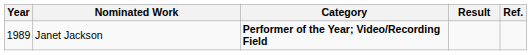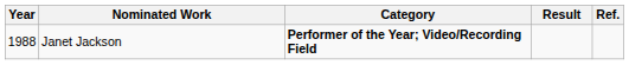Janet Jackson | Year: 1989 -> 1988
